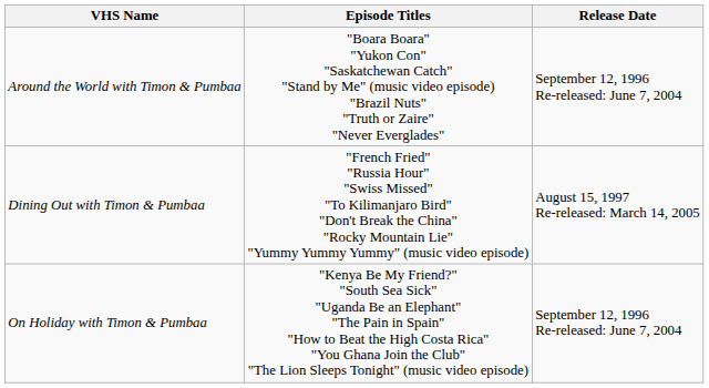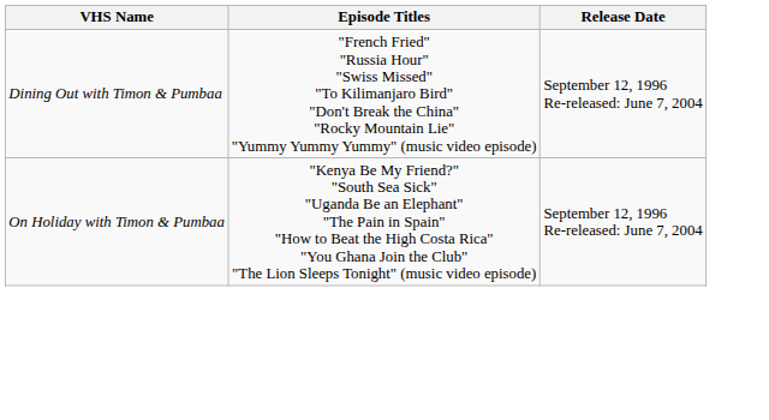- row: Around the World with Timon & Pumbaa | "Boara Boara" "Yukon Con" "Saskatchewan Catch" "Stand by Me" (music video episode) "Brazil Nuts" "Truth or Zaire" "Never Everglades" | September 12, 1996 Re-released: June 7, 2004
Dining Out with Timon & Pumbaa | Release Date: August 15, 1997 Re-released: March 14, 2005 -> September 12, 1996 Re-released: June 7, 2004
